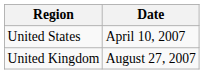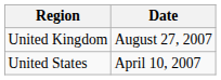rows swapped: United States <-> United Kingdom
